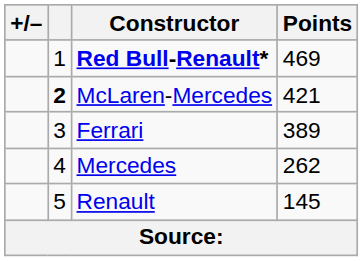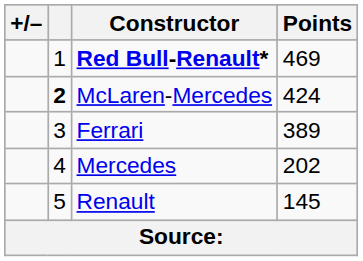McLaren-Mercedes | Points: 421 -> 424
Mercedes | Points: 262 -> 202
